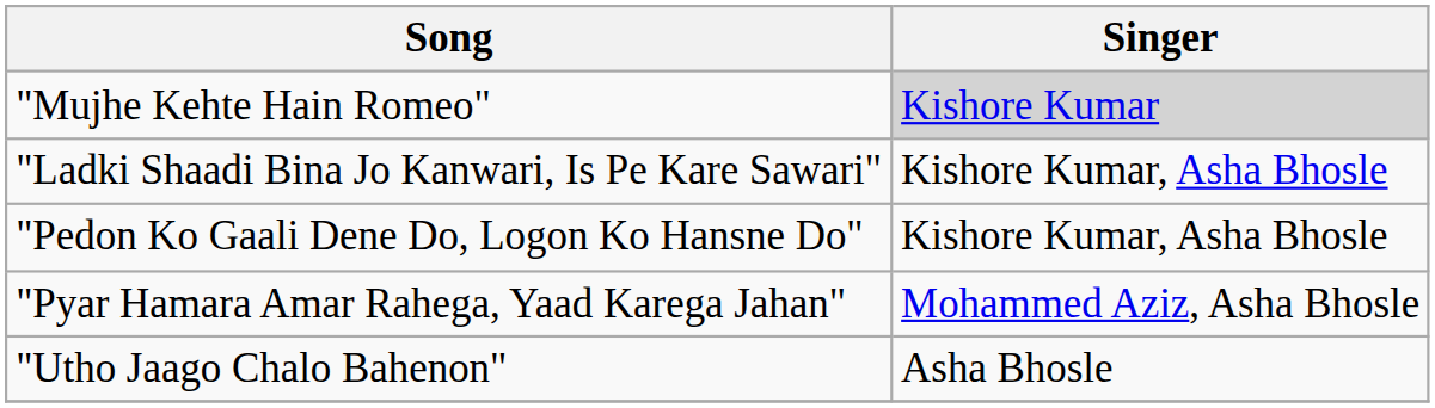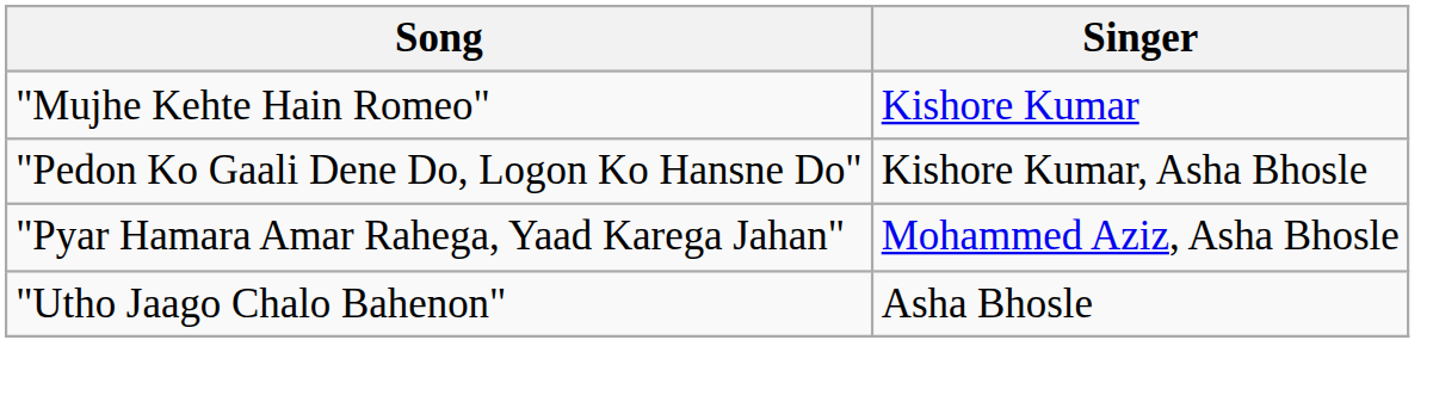"Mujhe Kehte Hain Romeo" | Singer: lightgrey background -> no background
- row: "Ladki Shaadi Bina Jo Kanwari, Is Pe Kare Sawari" | Kishore Kumar, Asha Bhosle
